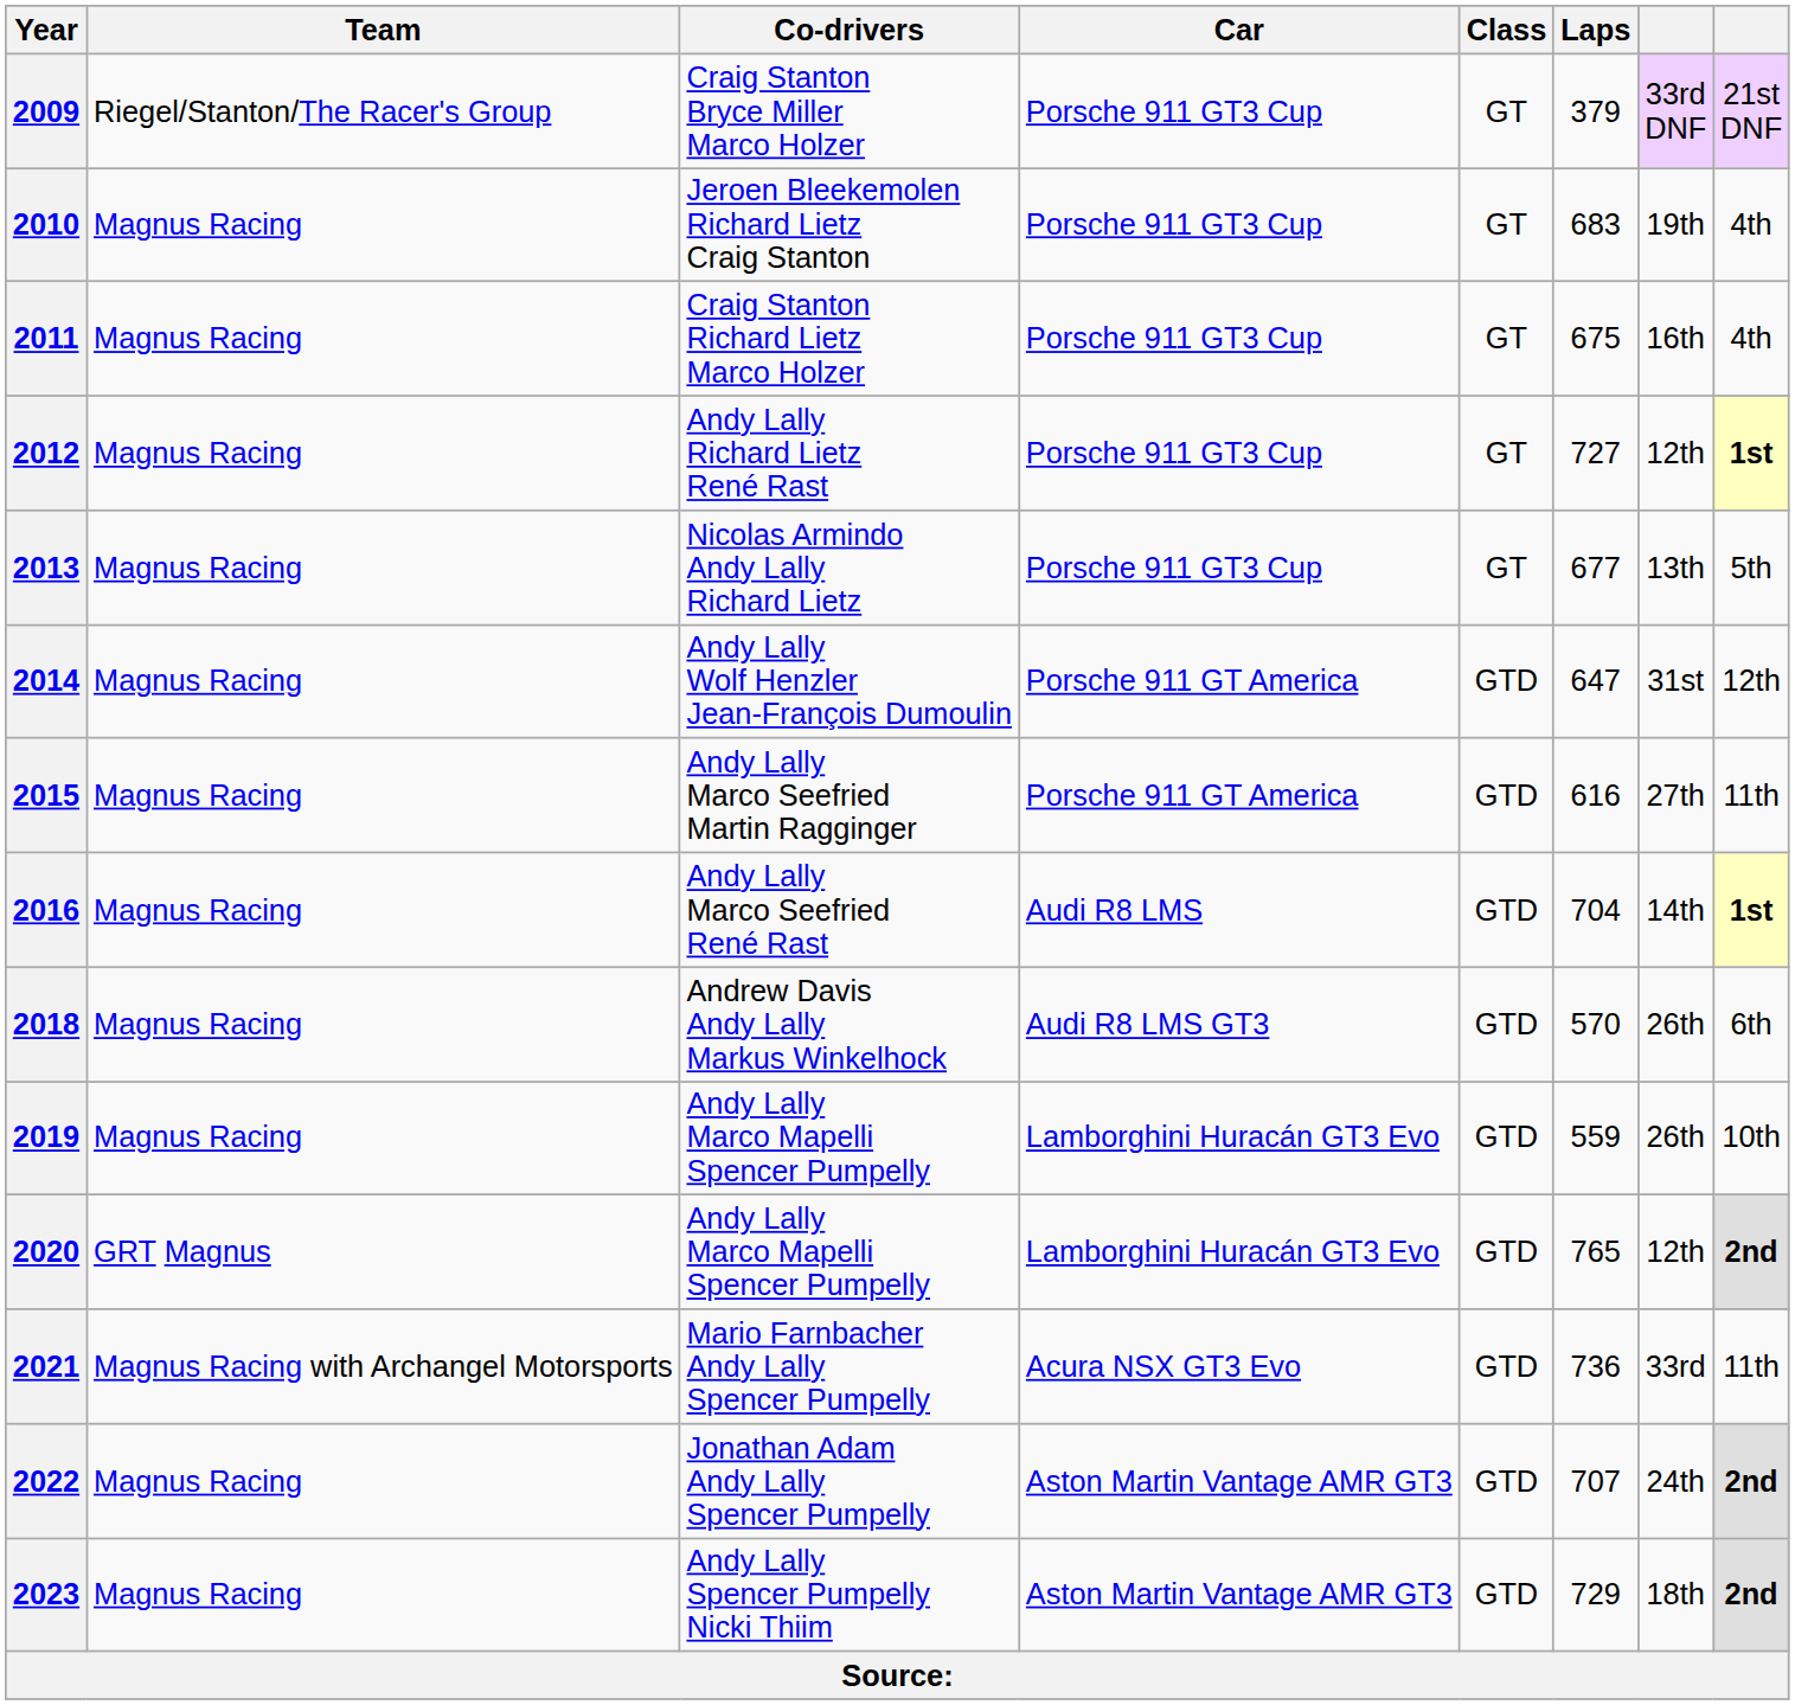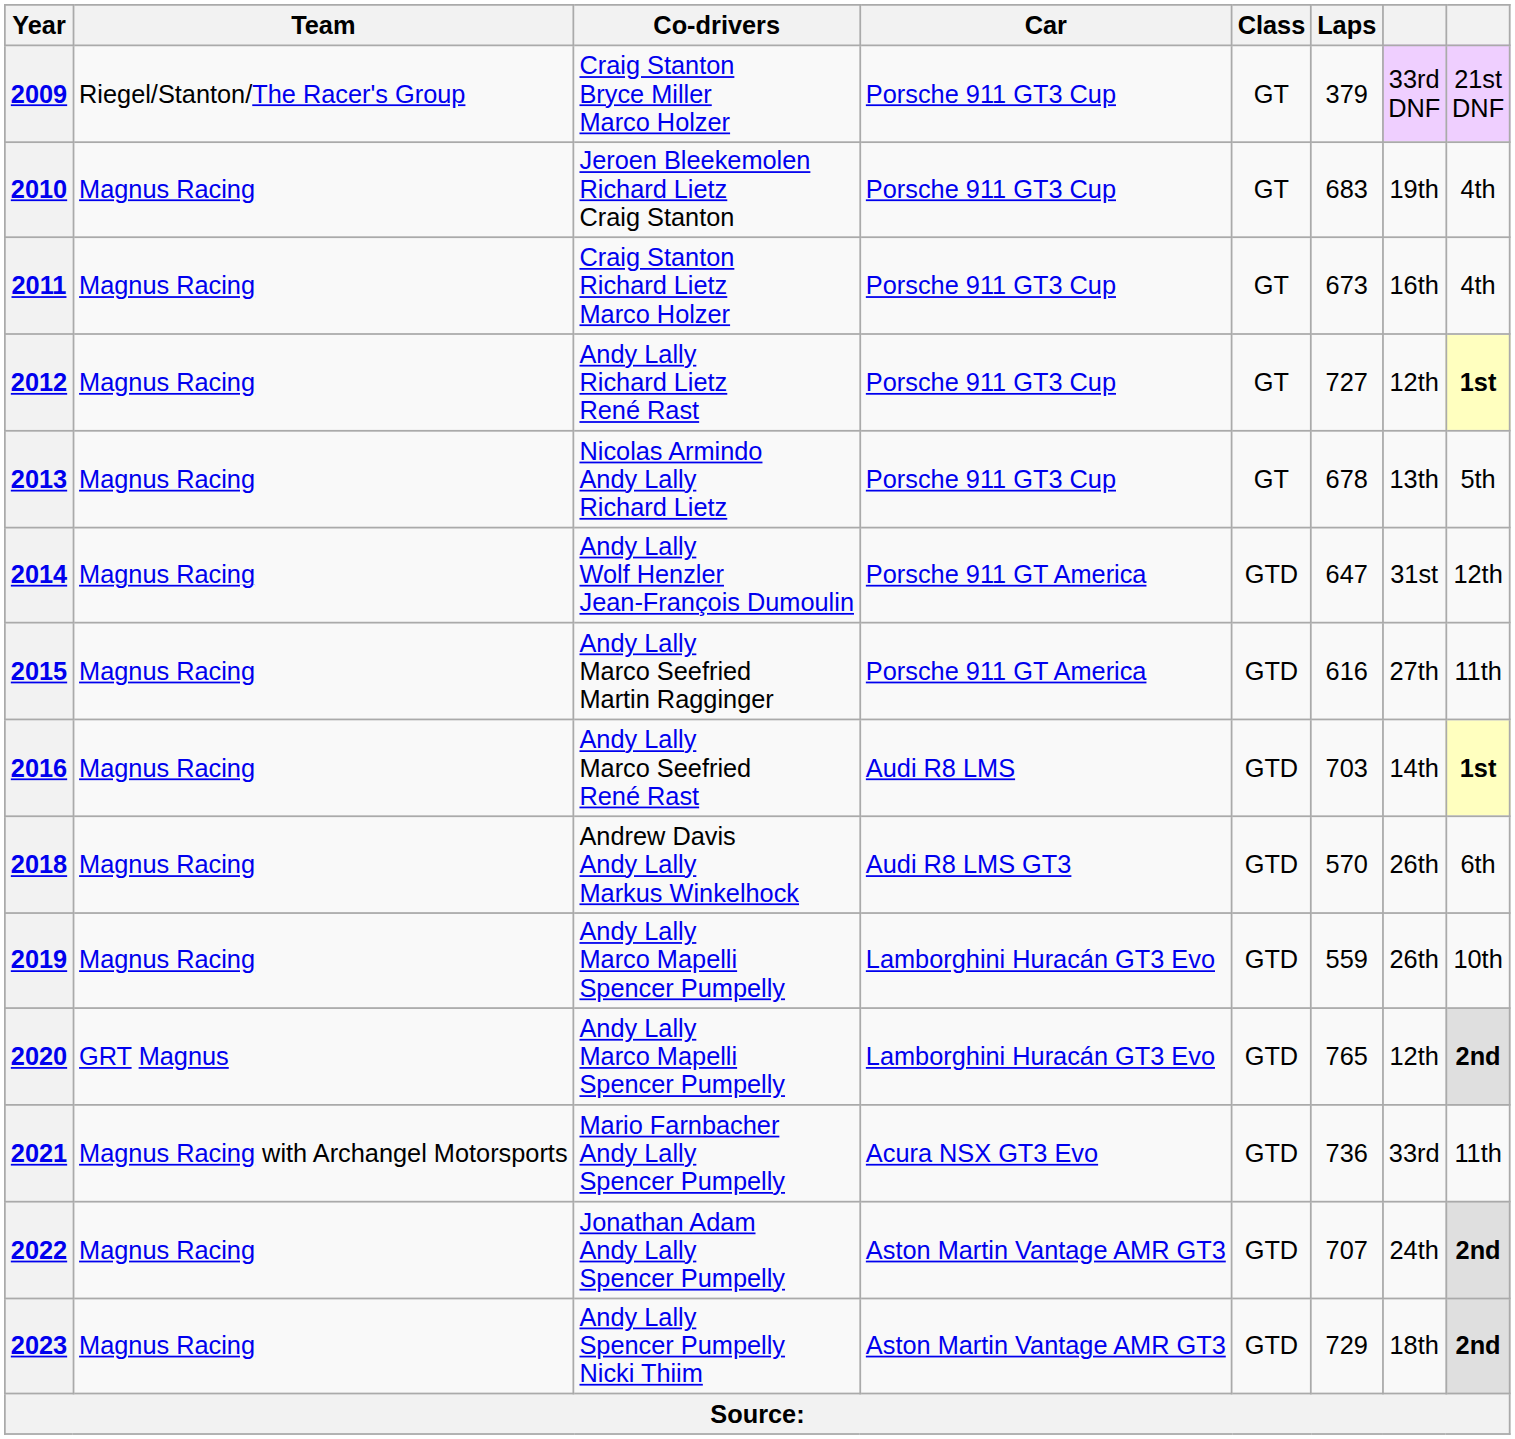2011 | Laps: 675 -> 673
2013 | Laps: 677 -> 678
2016 | Laps: 704 -> 703
